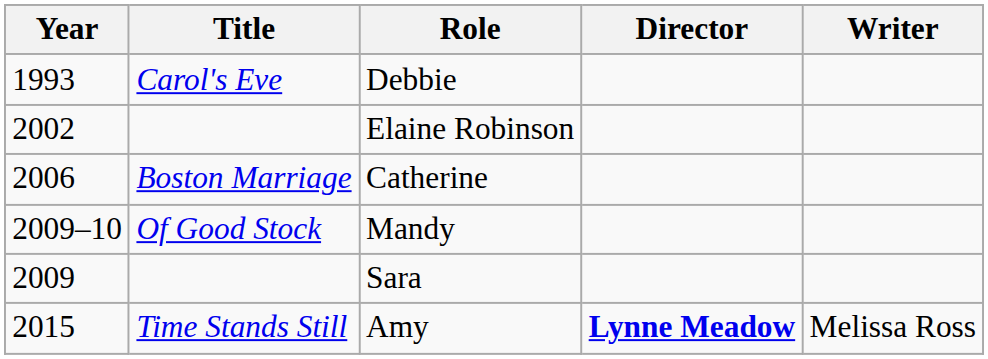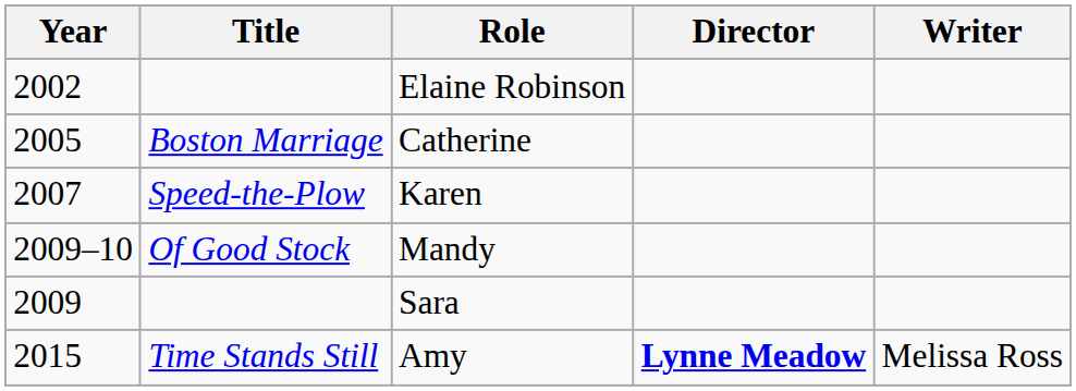- row: 1993 | Carol's Eve | Debbie
Catherine | Year: 2006 -> 2005
+ row: 2007 | Speed-the-Plow | Karen
